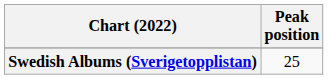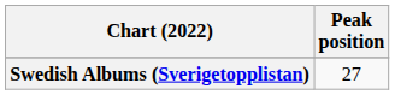Swedish Albums (Sverigetopplistan) | Peak position: 25 -> 27
